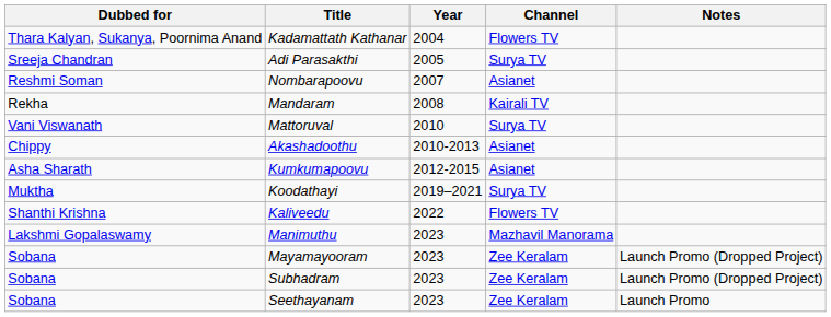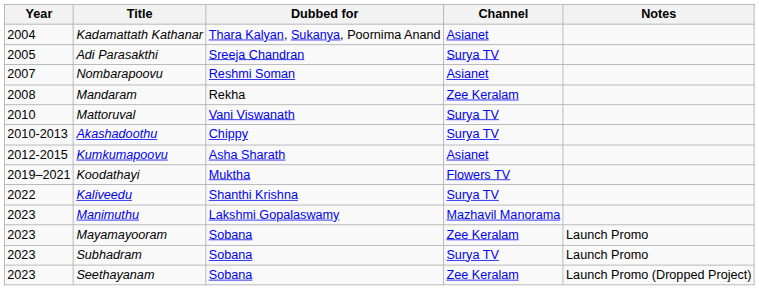columns swapped: Year <-> Dubbed for
Kadamattath Kathanar | Channel: Flowers TV -> Asianet
Mandaram | Channel: Kairali TV -> Zee Keralam
Akashadoothu | Channel: Asianet -> Surya TV
Koodathayi | Channel: Surya TV -> Flowers TV
Kaliveedu | Channel: Flowers TV -> Surya TV
Mayamayooram | Notes: Launch Promo (Dropped Project) -> Launch Promo
Subhadram | Channel: Zee Keralam -> Surya TV
Subhadram | Notes: Launch Promo (Dropped Project) -> Launch Promo
Seethayanam | Notes: Launch Promo -> Launch Promo (Dropped Project)
